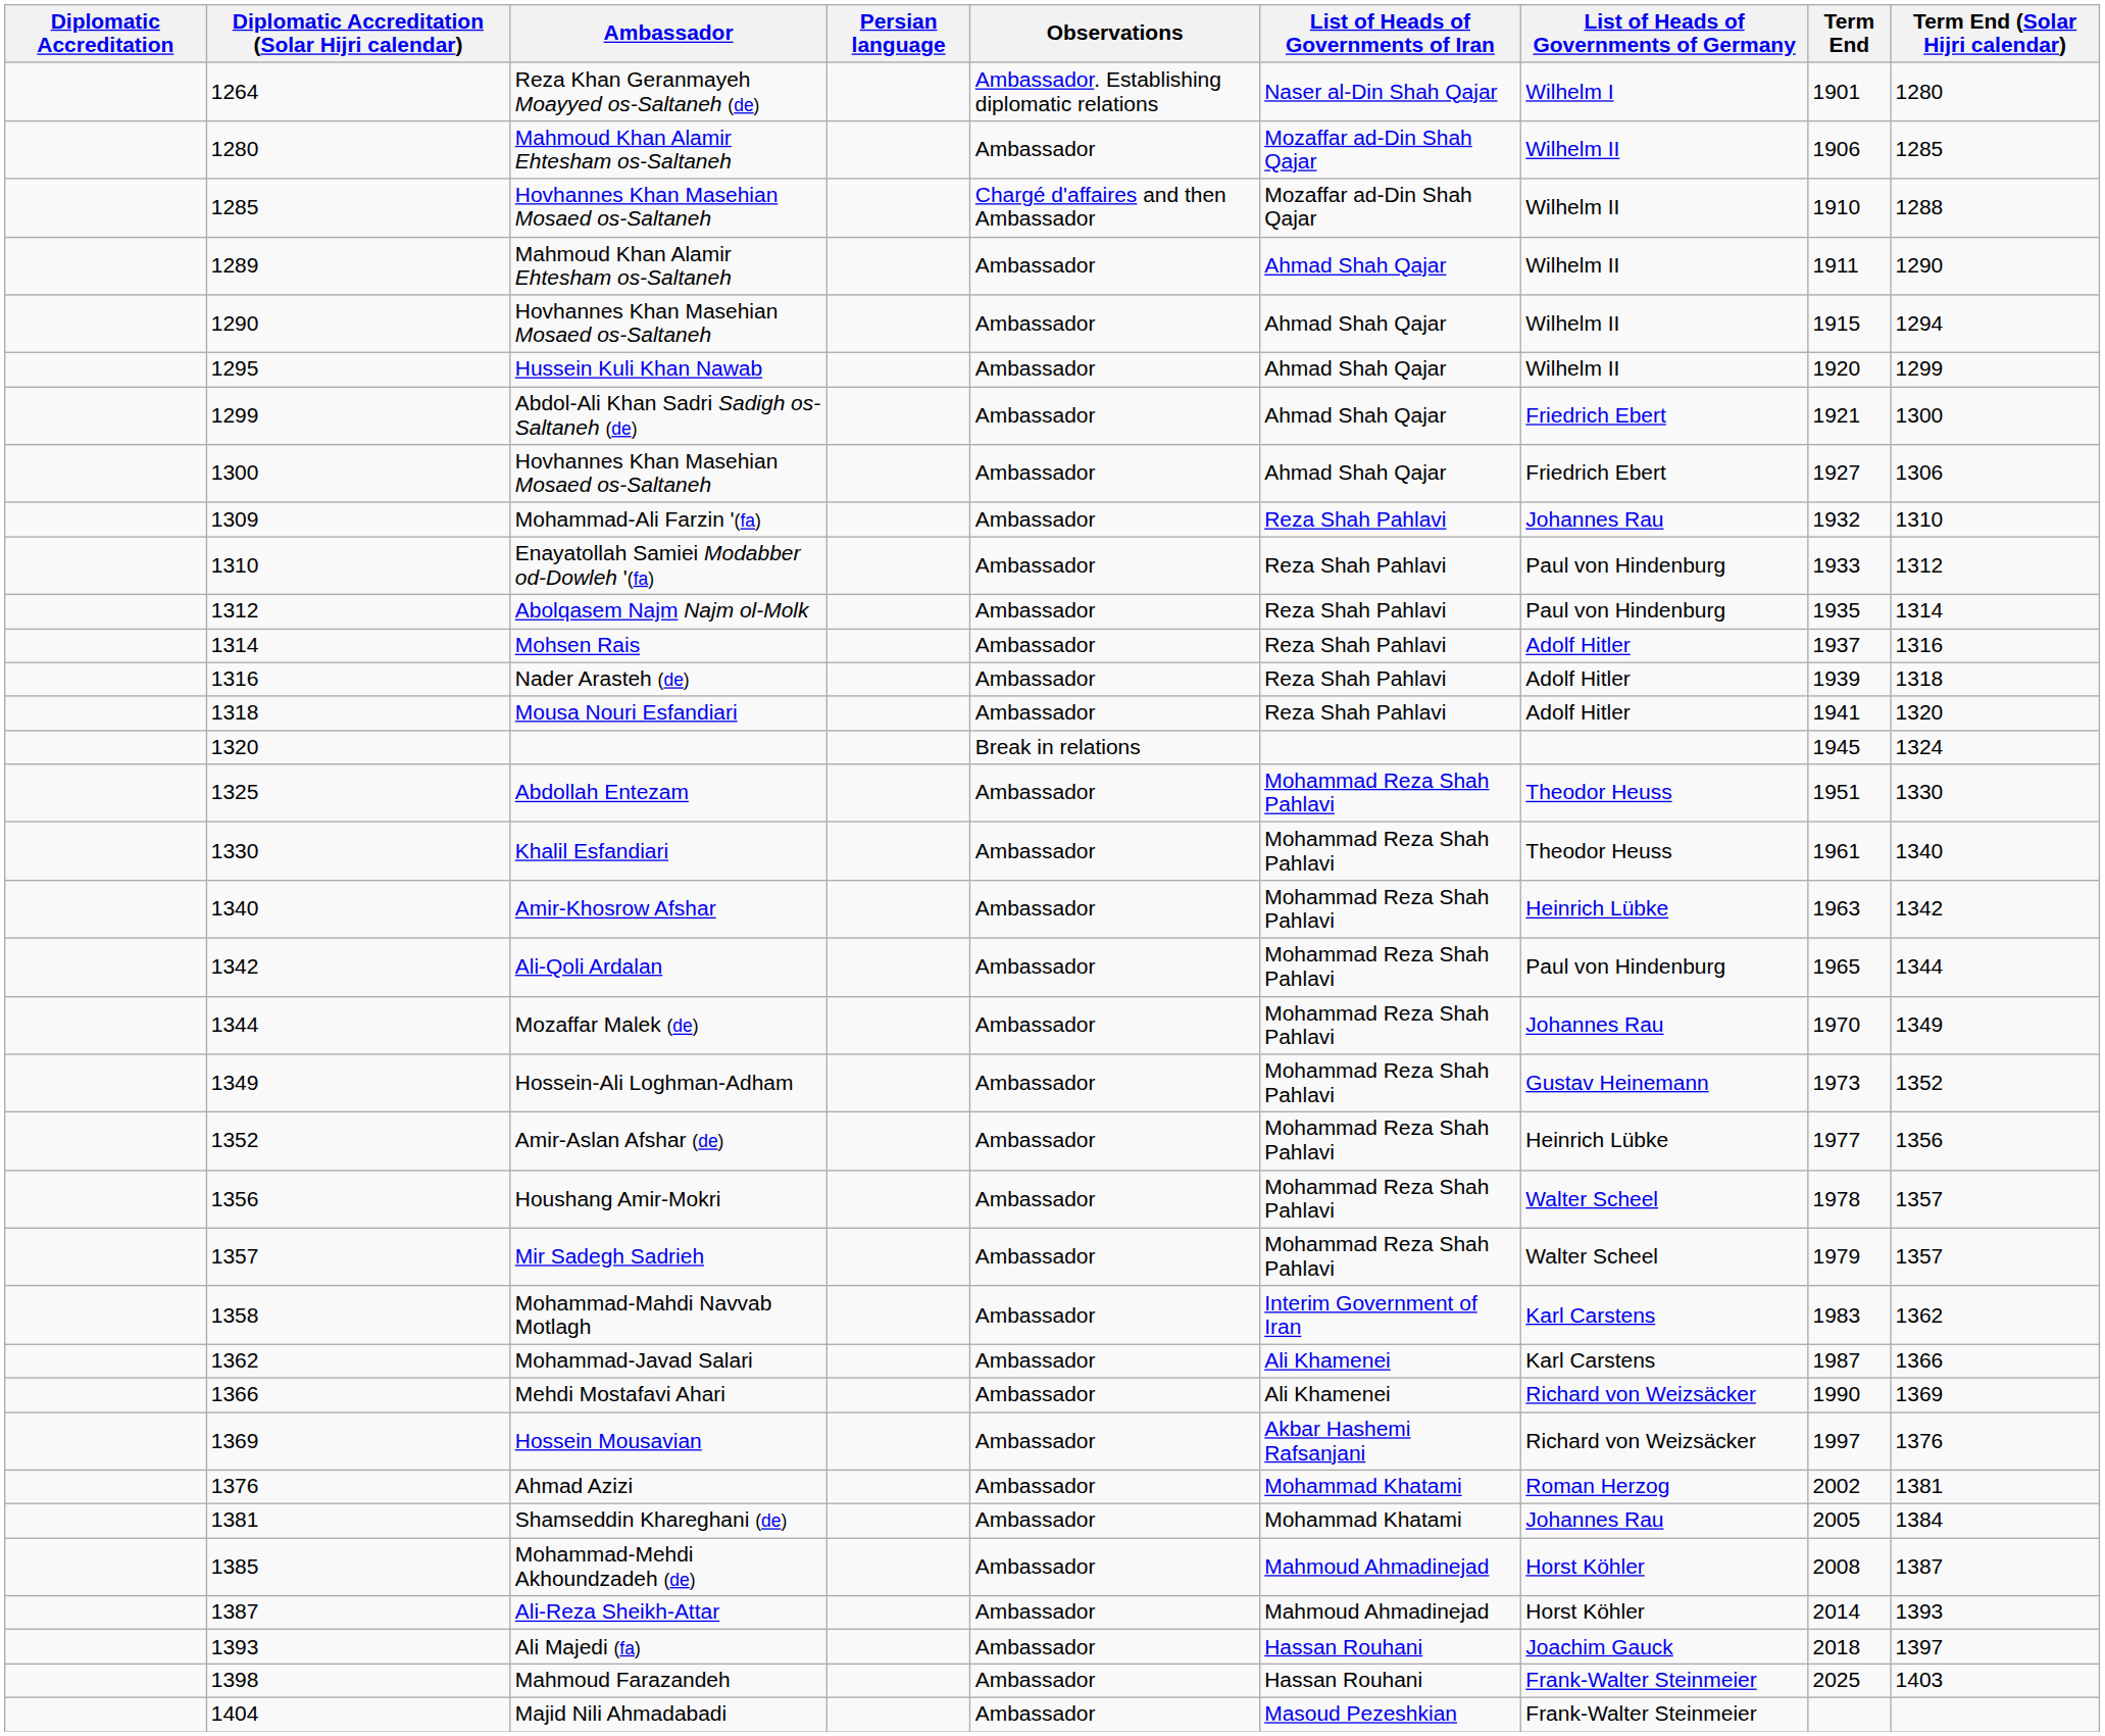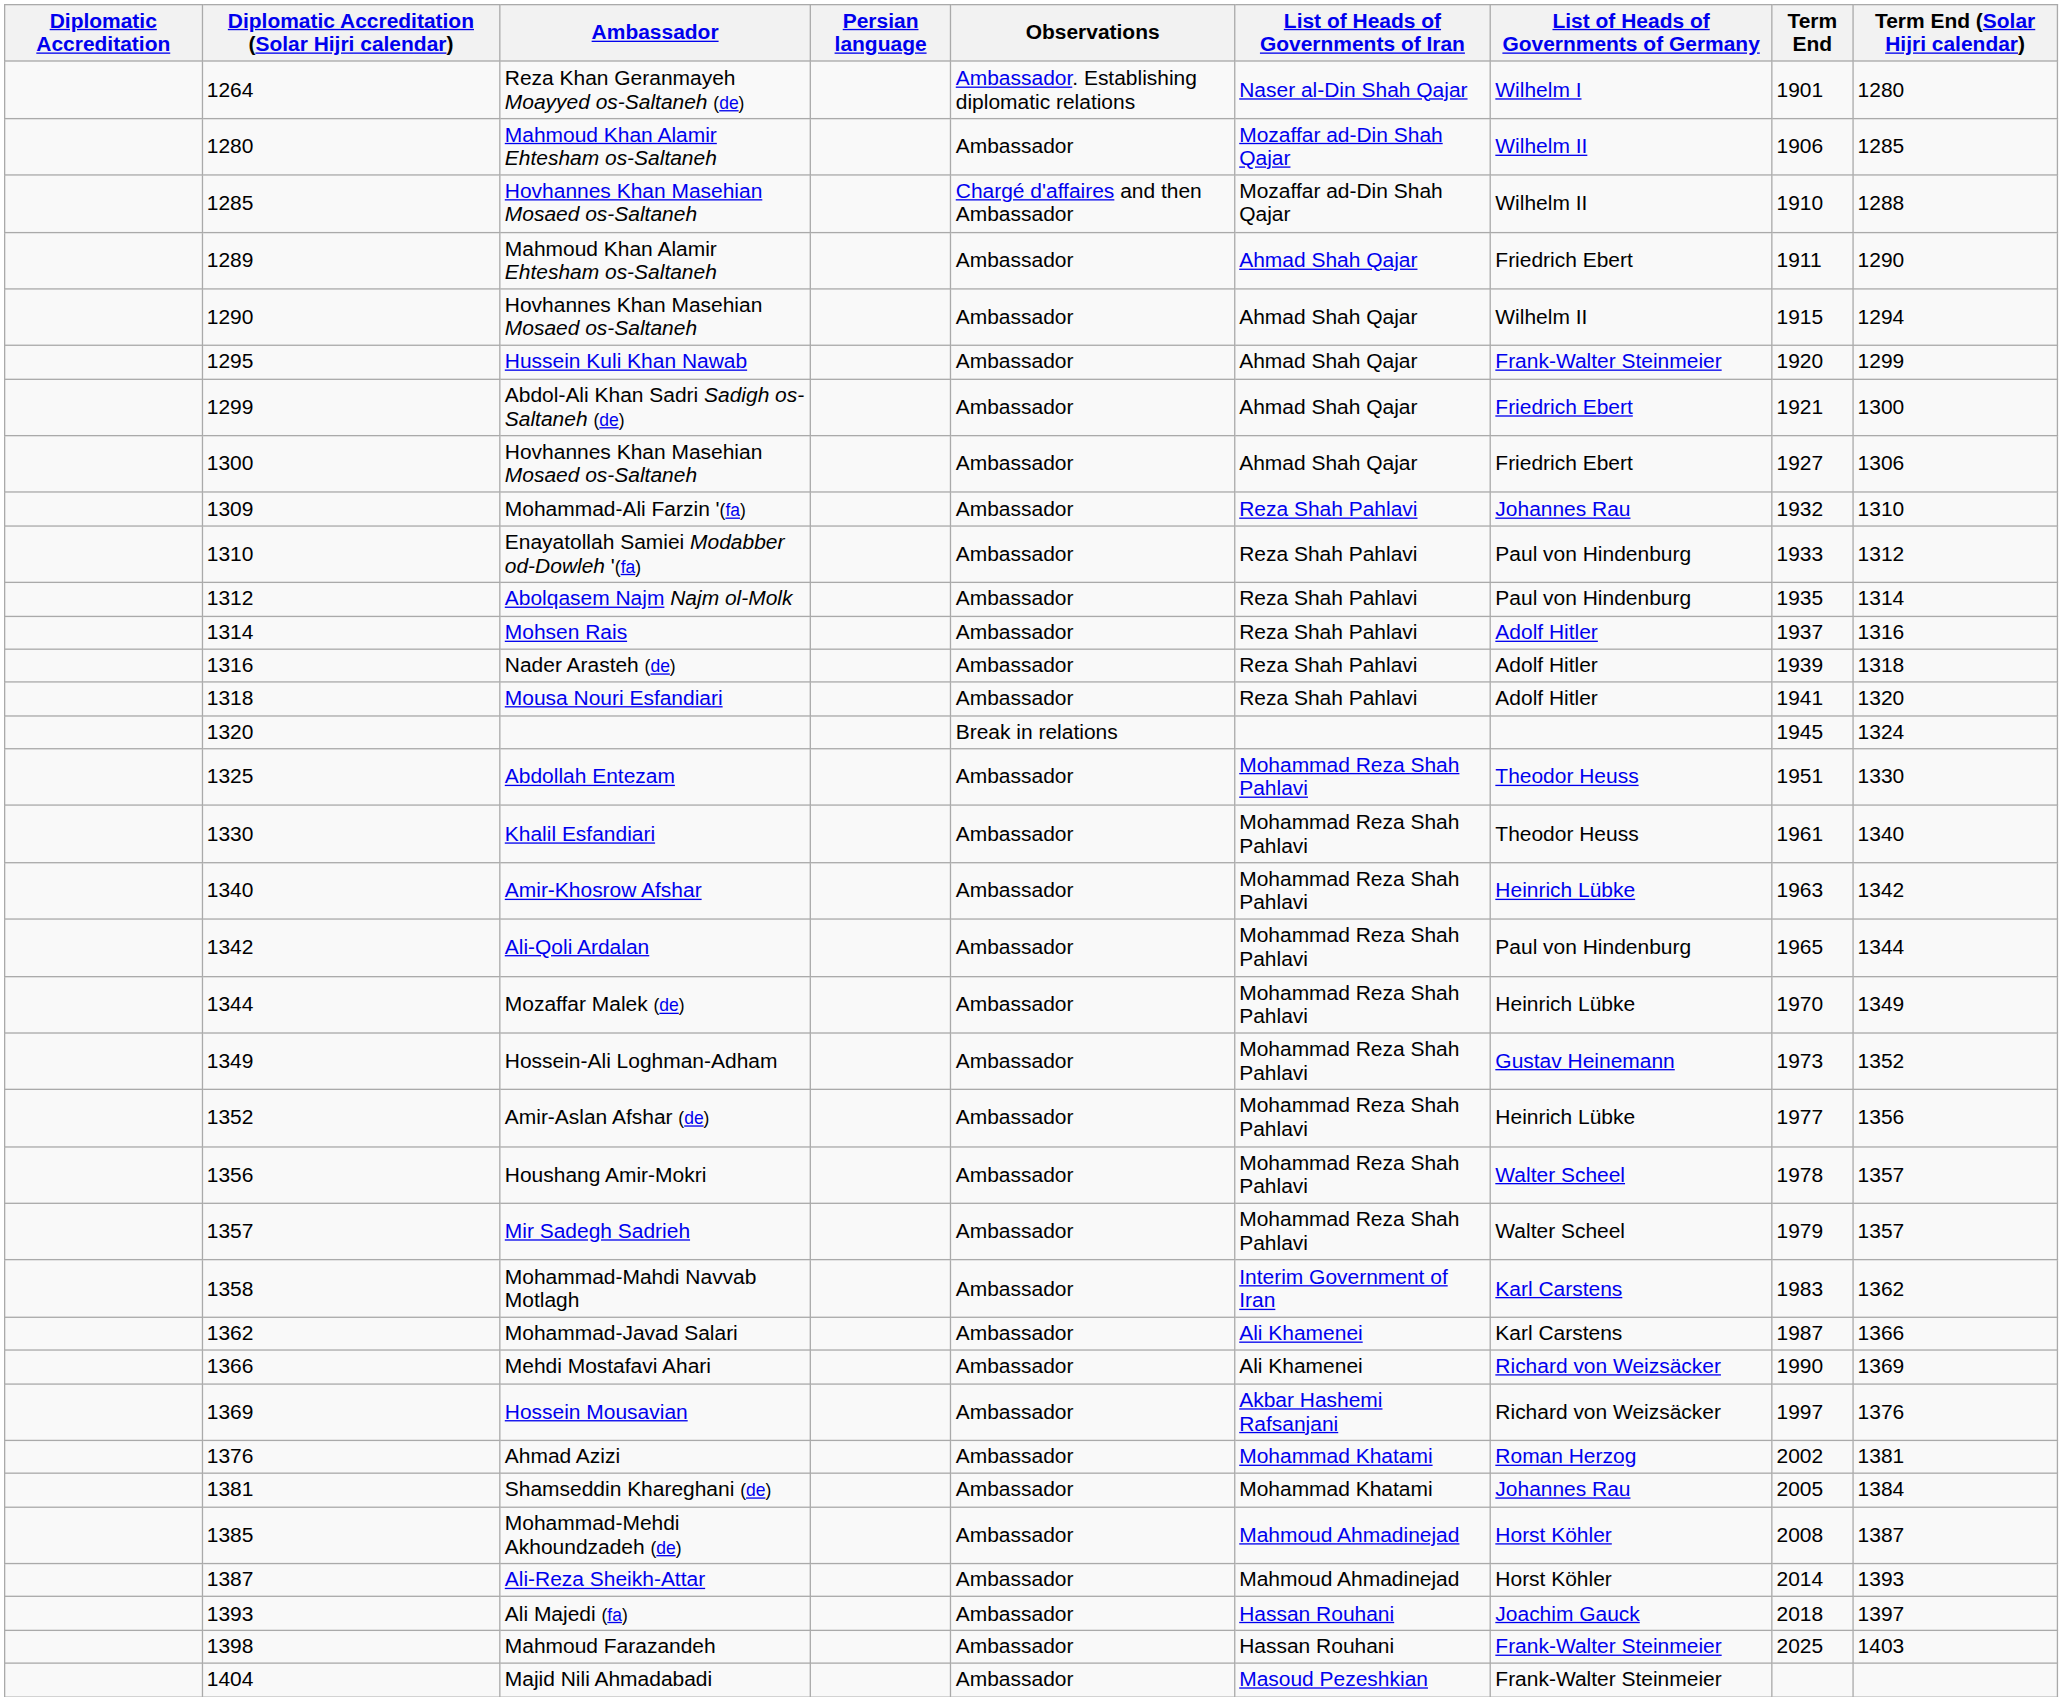1289 / Mahmoud Khan Alamir Ehtesham os-Saltaneh | List of Heads of Governments of Germany: Wilhelm II -> Friedrich Ebert
Hussein Kuli Khan Nawab | List of Heads of Governments of Germany: Wilhelm II -> Frank-Walter Steinmeier
Mozaffar Malek (de) | List of Heads of Governments of Germany: Johannes Rau -> Heinrich Lübke
